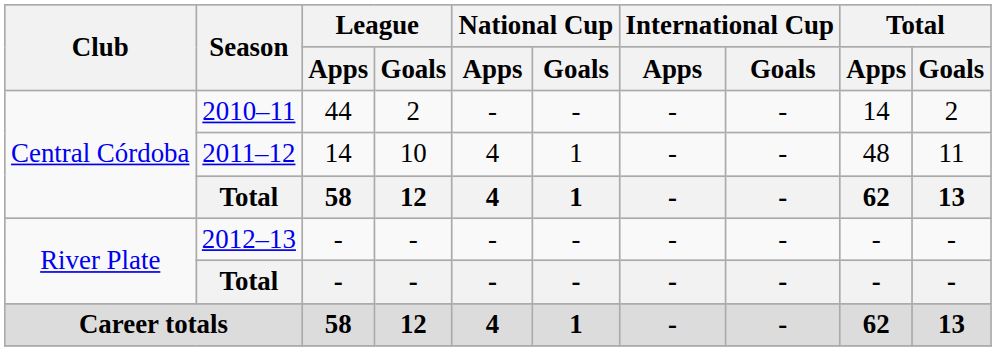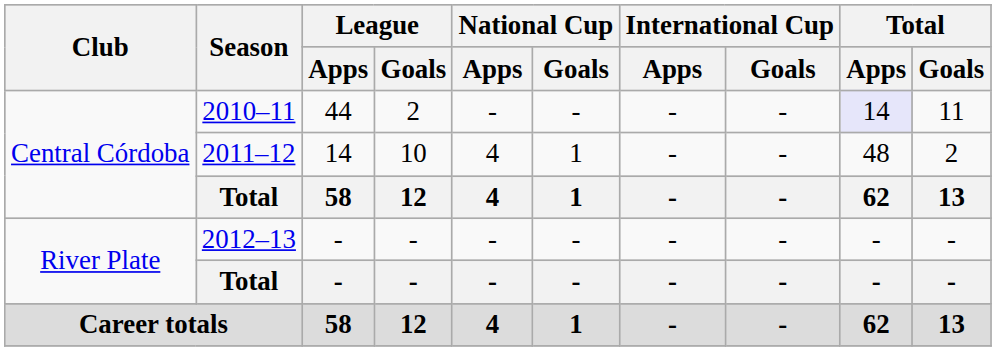2010–11 | Total / Apps: no background -> lavender background
2010–11 | Total / Goals: 2 -> 11
2011–12 | Total / Goals: 11 -> 2
